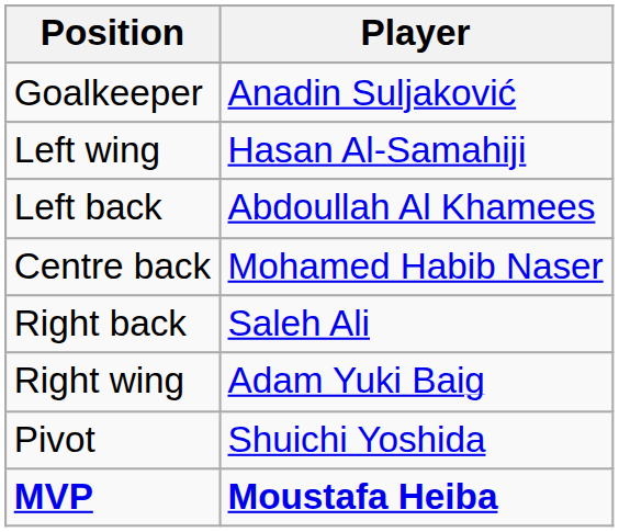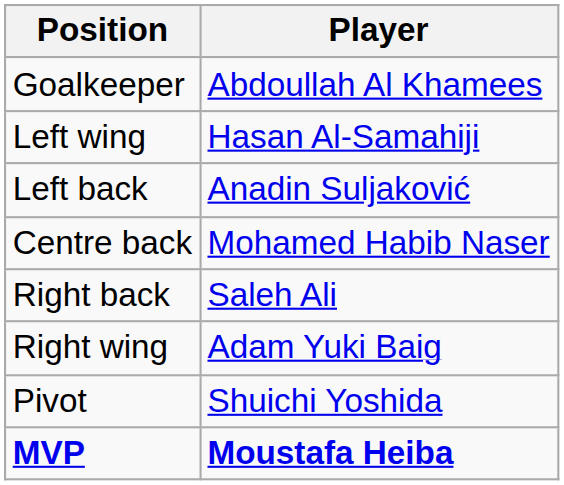Goalkeeper | Player: Anadin Suljaković -> Abdoullah Al Khamees
Left back | Player: Abdoullah Al Khamees -> Anadin Suljaković
